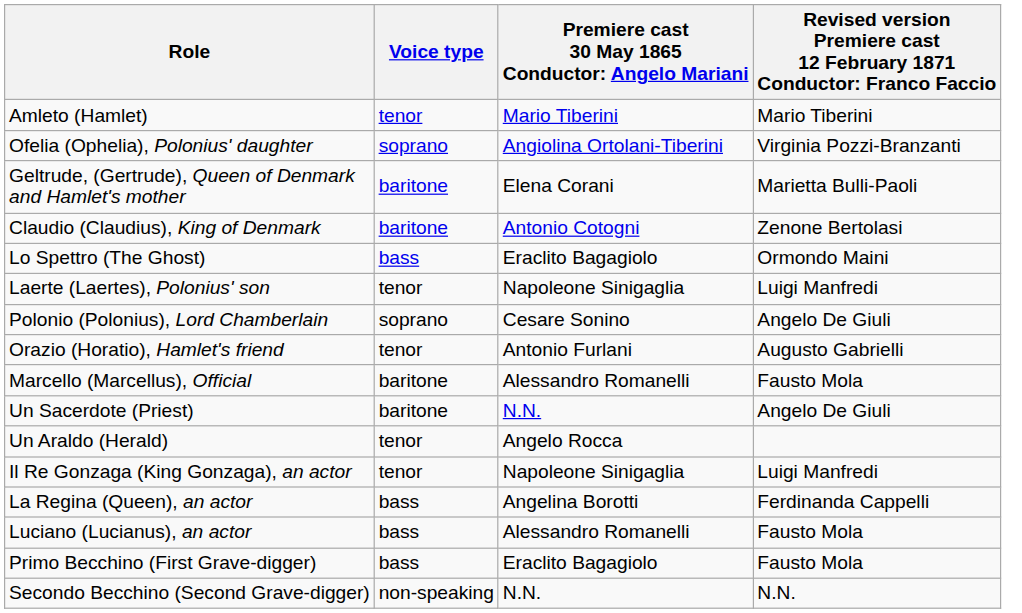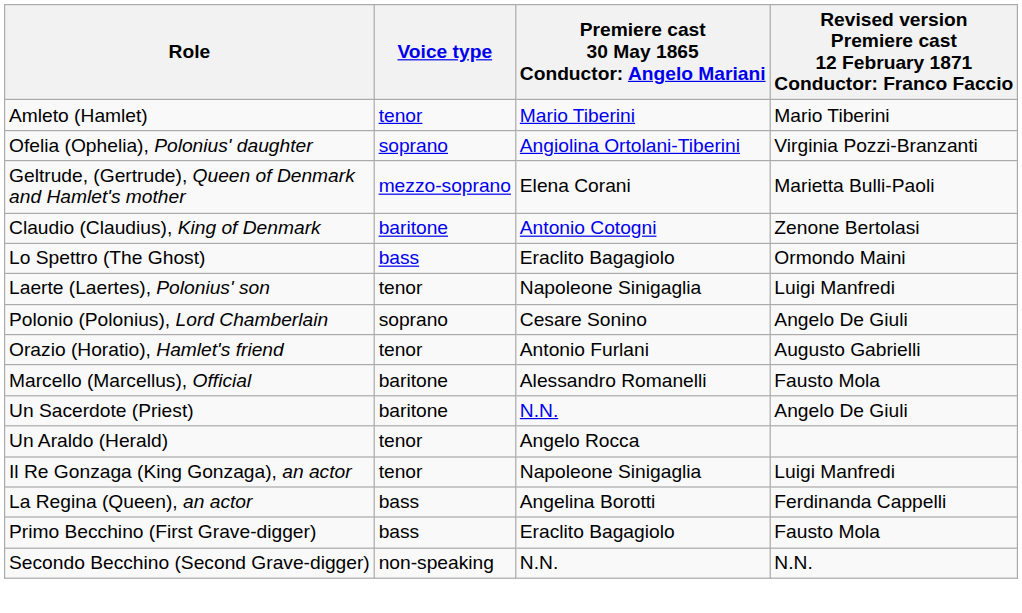Geltrude, (Gertrude), Queen of Denmark and Hamlet's mother | Voice type: baritone -> mezzo-soprano
- row: Luciano (Lucianus), an actor | bass | Alessandro Romanelli | Fausto Mola
